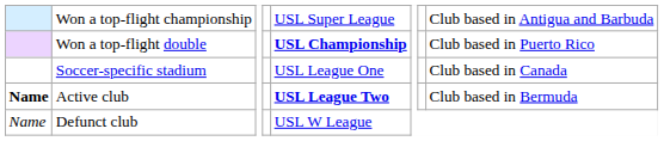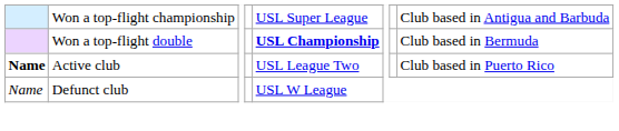Won a top-flight double | column 8: Club based in Puerto Rico -> Club based in Bermuda
- row: Soccer-specific stadium | USL League One | Club based in Canada
Active club | column 5: bold -> normal
Active club | column 8: Club based in Bermuda -> Club based in Puerto Rico
